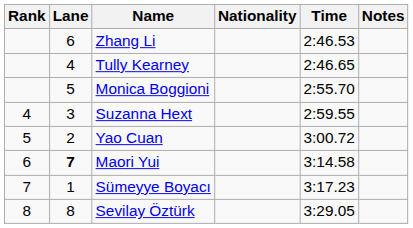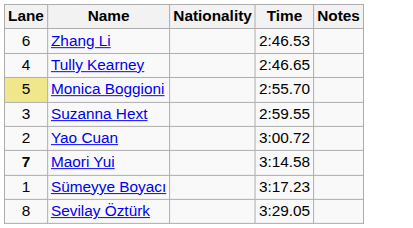- column: Rank | 4 | 5 | 6 | 7 | 8
Monica Boggioni | Lane: no background -> khaki background
